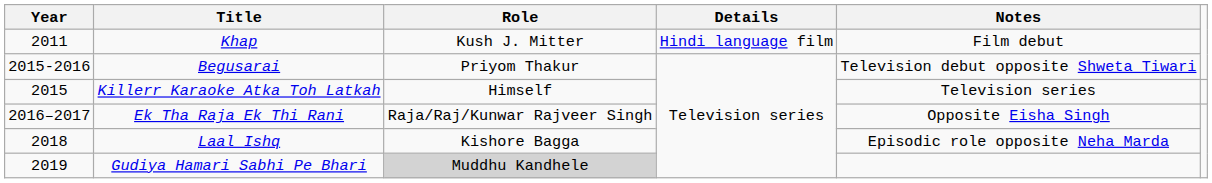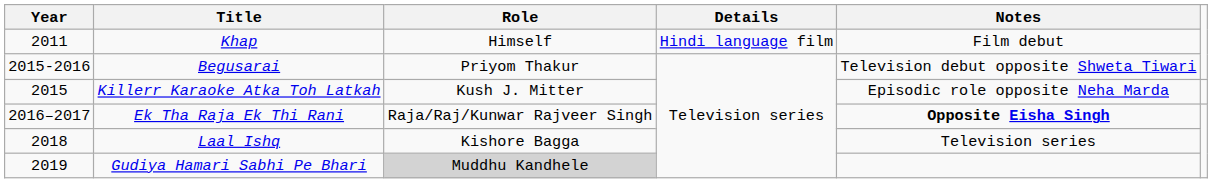Khap | Role: Kush J. Mitter -> Himself
Killerr Karaoke Atka Toh Latkah | Role: Himself -> Kush J. Mitter
Killerr Karaoke Atka Toh Latkah | Notes: Television series -> Episodic role opposite Neha Marda
Ek Tha Raja Ek Thi Rani | Notes: normal -> bold
Laal Ishq | Notes: Episodic role opposite Neha Marda -> Television series
